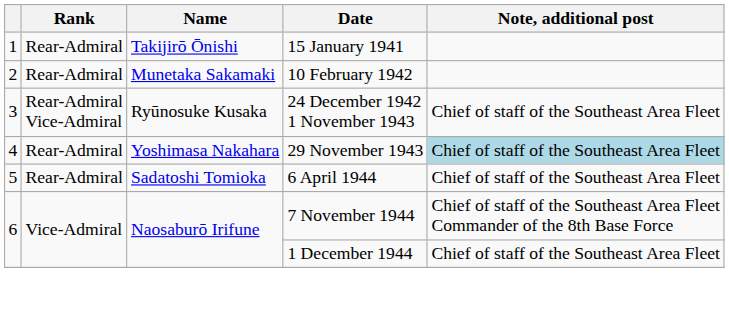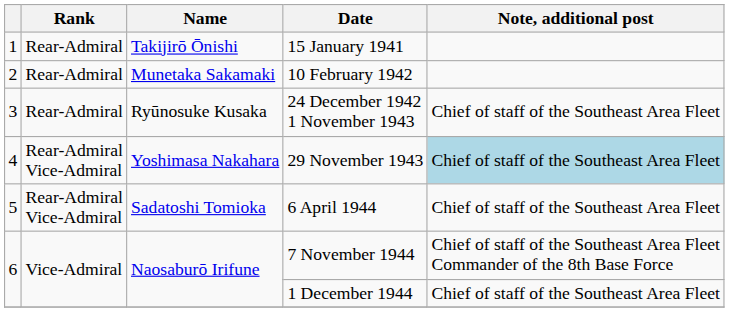24 December 1942 1 November 1943 | Rank: Rear-Admiral Vice-Admiral -> Rear-Admiral
29 November 1943 | Rank: Rear-Admiral -> Rear-Admiral Vice-Admiral
6 April 1944 | Rank: Rear-Admiral -> Rear-Admiral Vice-Admiral
